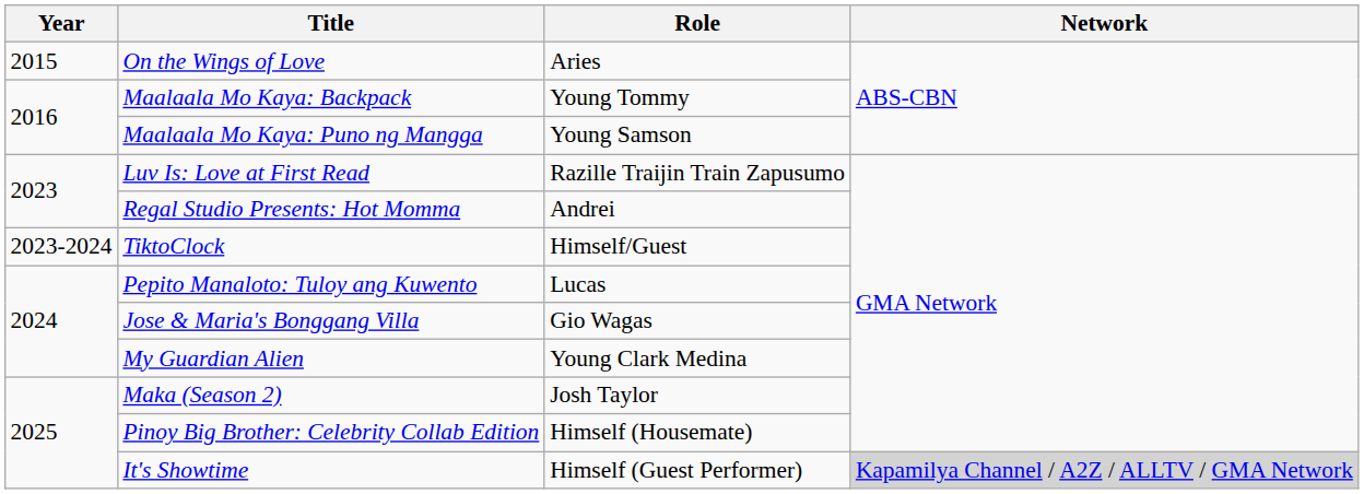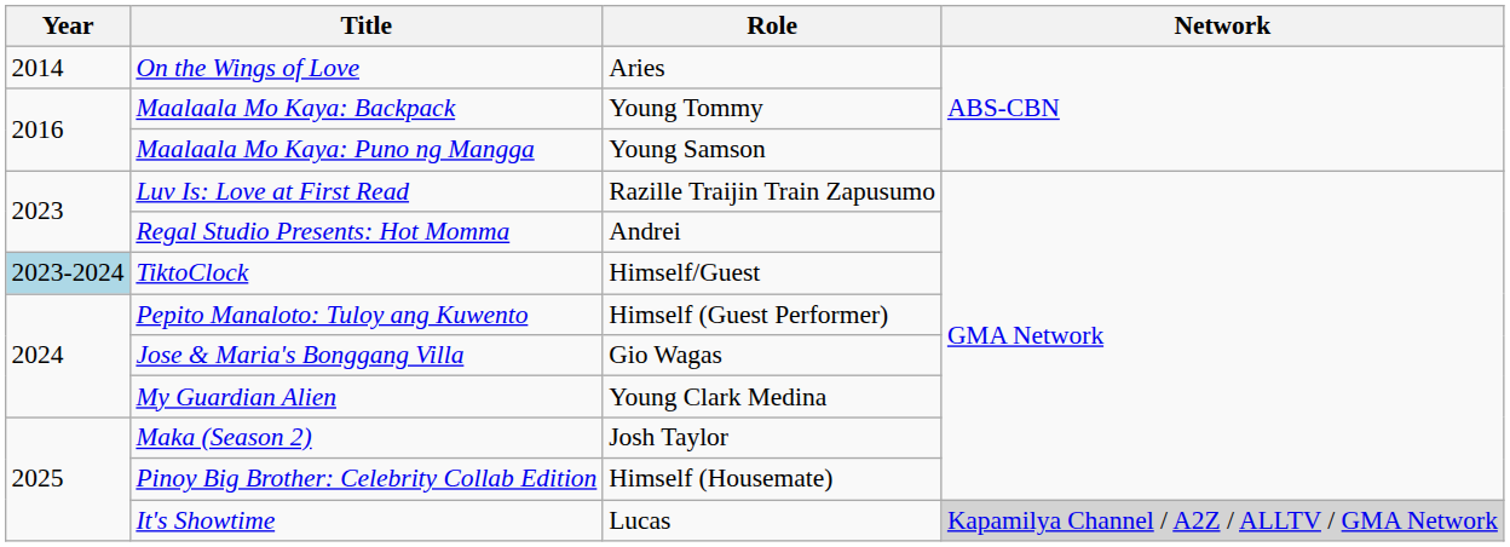On the Wings of Love | Year: 2015 -> 2014
TiktoClock | Year: no background -> lightblue background
Pepito Manaloto: Tuloy ang Kuwento | Role: Lucas -> Himself (Guest Performer)
It's Showtime | Role: Himself (Guest Performer) -> Lucas
